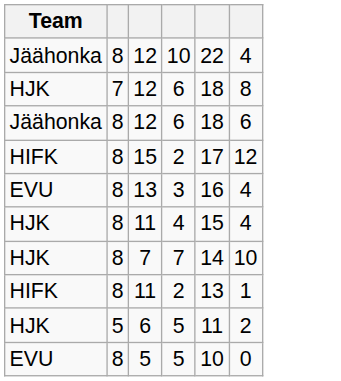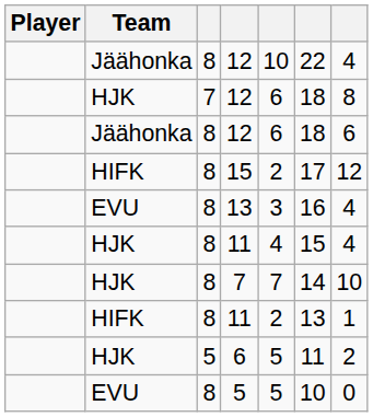+ column: Player
